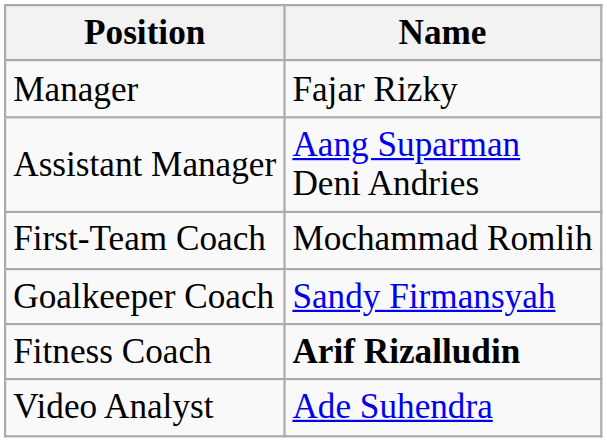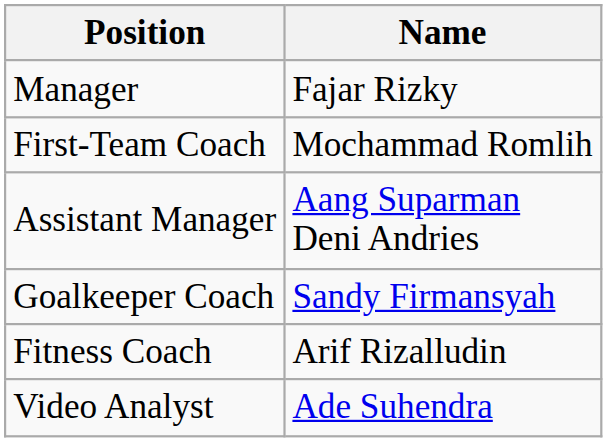rows swapped: Assistant Manager <-> First-Team Coach
Fitness Coach | Name: bold -> normal
